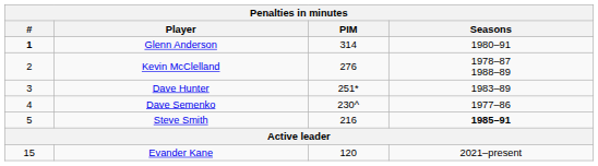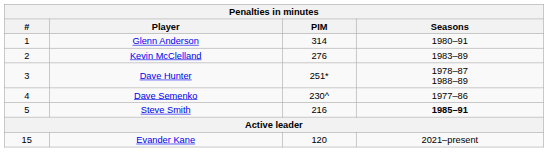Glenn Anderson | #: bold -> normal
Kevin McClelland | Seasons: 1978–87 1988–89 -> 1983–89
Dave Hunter | Seasons: 1983–89 -> 1978–87 1988–89
